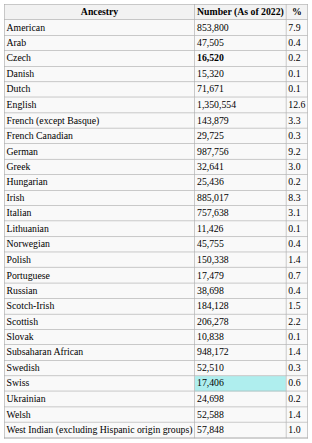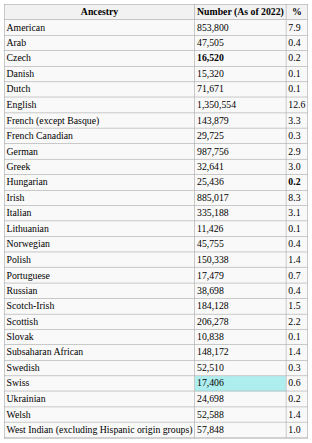German | %: 9.2 -> 2.9
Hungarian | %: normal -> bold
Italian | Number (As of 2022): 757,638 -> 335,188
Subsaharan African | Number (As of 2022): 948,172 -> 148,172
